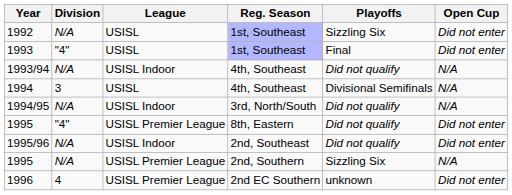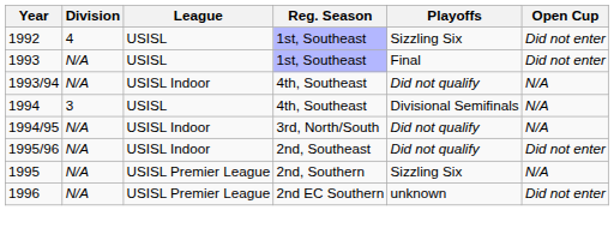1992 | Division: N/A -> 4
1993 | Division: "4" -> N/A
- row: 1995 | "4" | USISL Premier League | 8th, Eastern | Did not qualify | Did not enter
1996 | Division: 4 -> N/A
